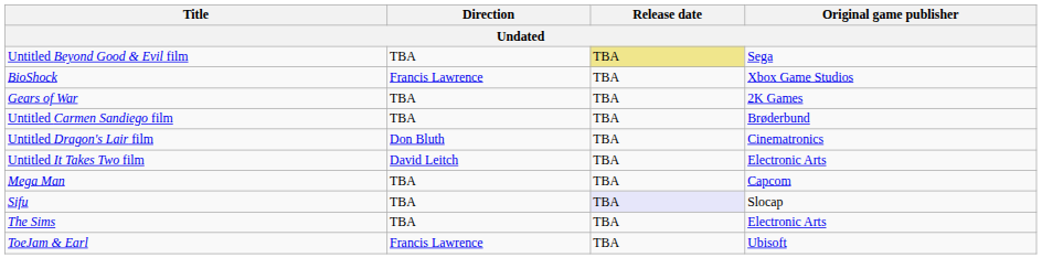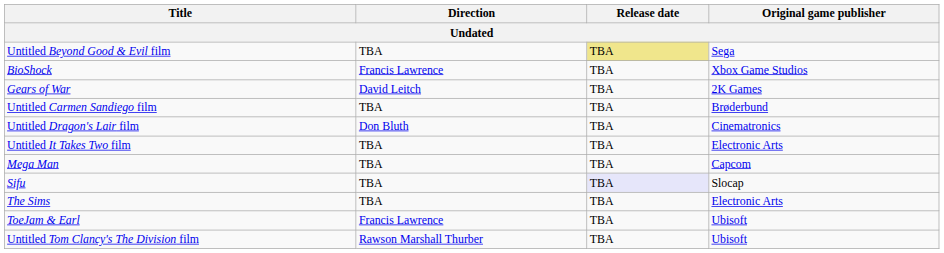Gears of War | Direction: TBA -> David Leitch
Untitled It Takes Two film | Direction: David Leitch -> TBA
+ row: Untitled Tom Clancy's The Division film | Rawson Marshall Thurber | TBA | Ubisoft
